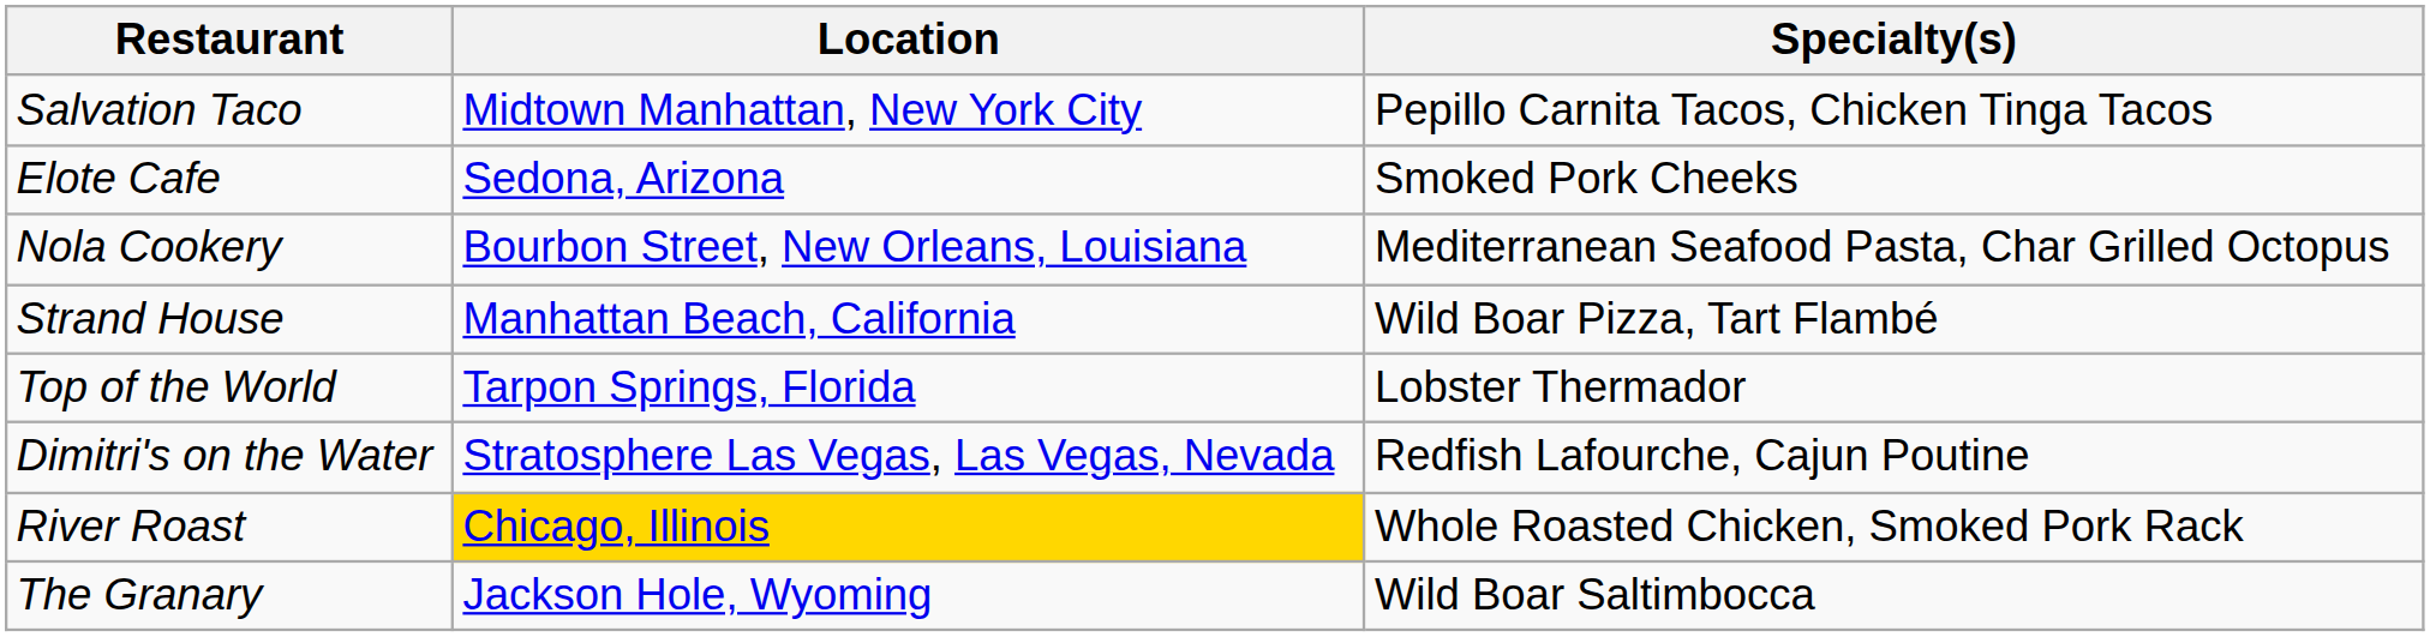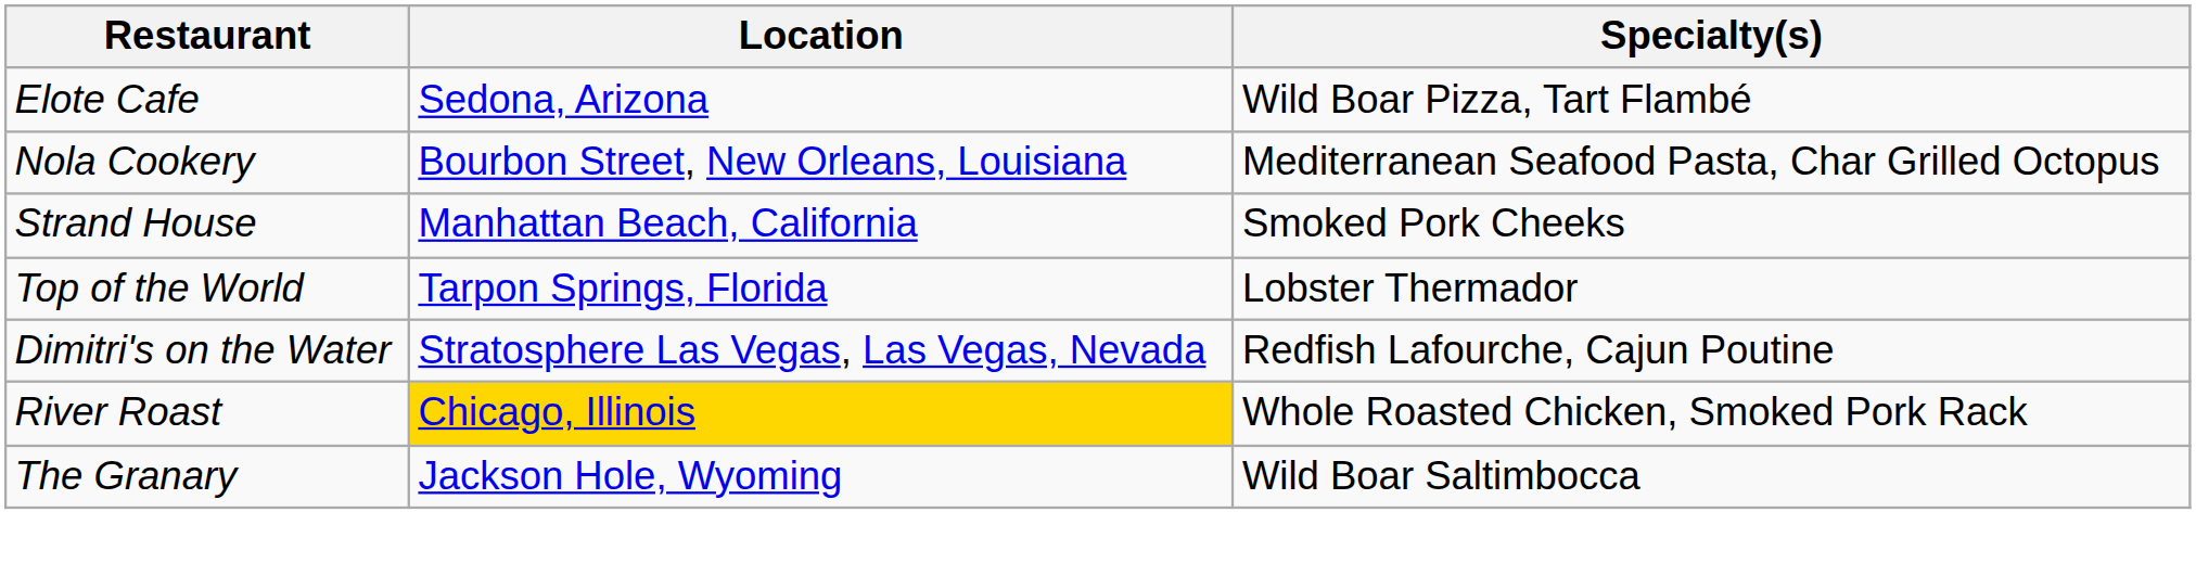- row: Salvation Taco | Midtown Manhattan, New York City | Pepillo Carnita Tacos, Chicken Tinga Tacos
Elote Cafe | Specialty(s): Smoked Pork Cheeks -> Wild Boar Pizza, Tart Flambé
Strand House | Specialty(s): Wild Boar Pizza, Tart Flambé -> Smoked Pork Cheeks
